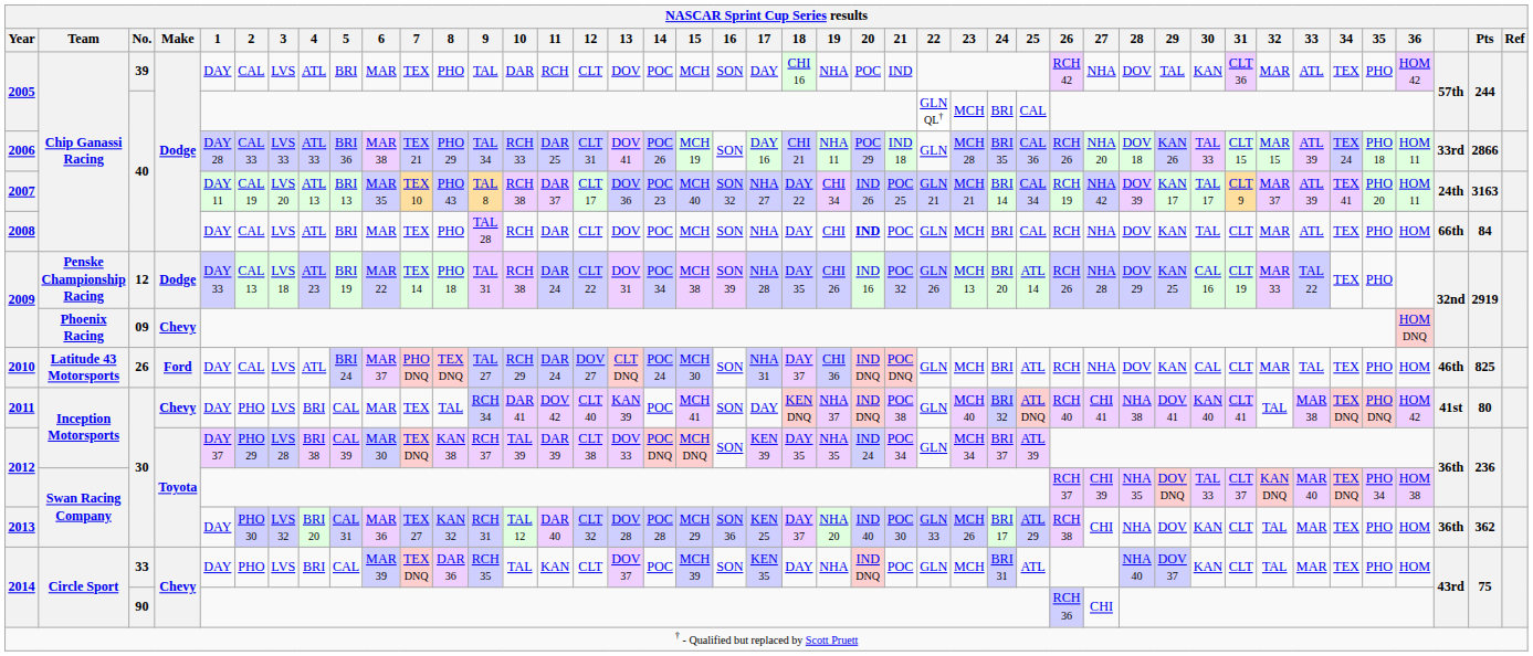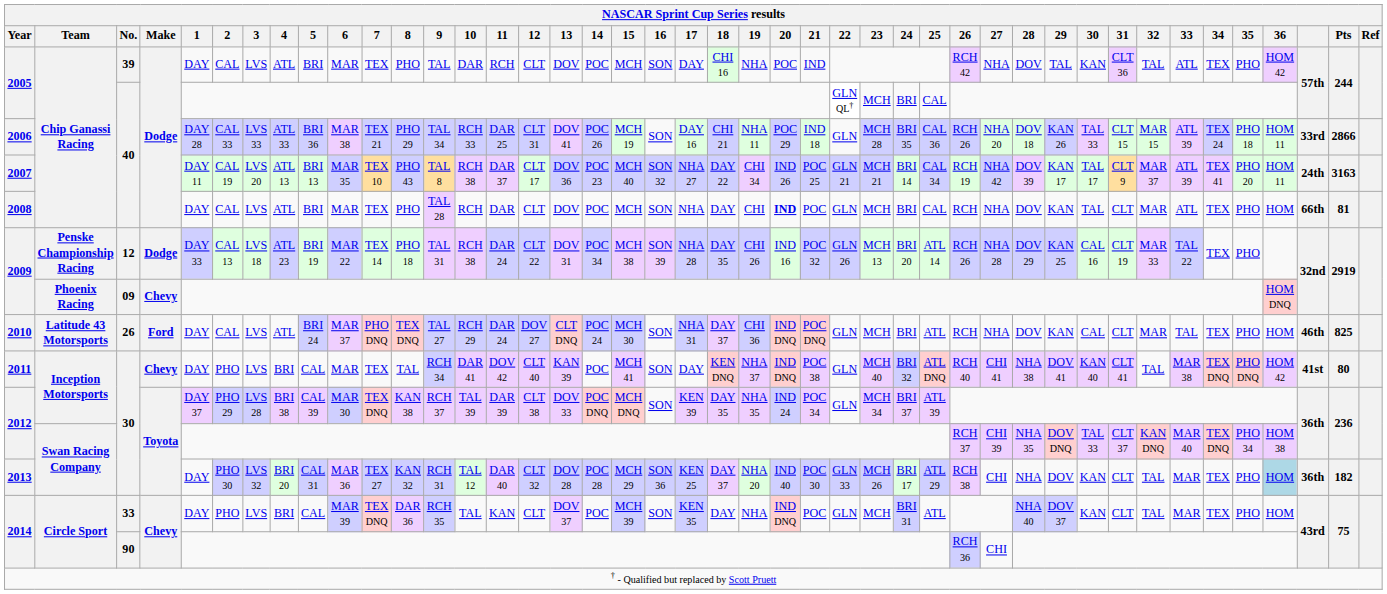2005 / 39 | 32: MAR -> TAL
2008 | Pts: 84 -> 81
2013 | 36: no background -> lightblue background
2013 | Pts: 362 -> 182
